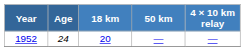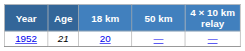1952 | Age: 24 -> 21
